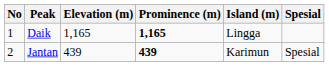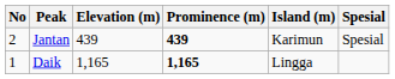rows swapped: Daik <-> Jantan
